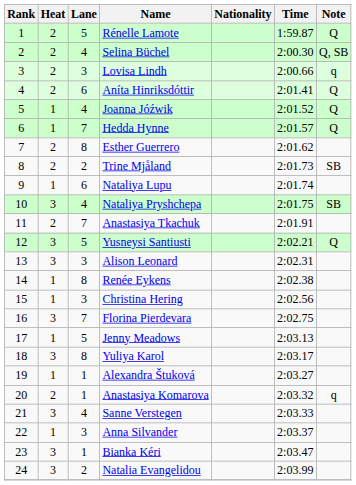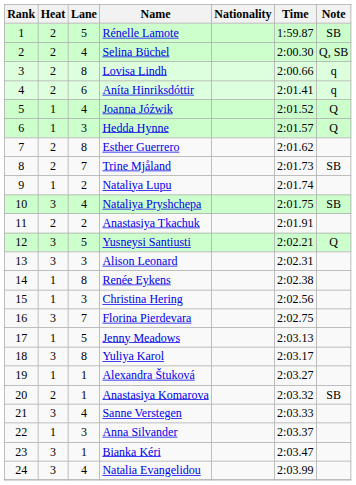Rénelle Lamote | Note: Q -> SB
Lovisa Lindh | Lane: 3 -> 8
Aníta Hinriksdóttir | Note: Q -> q
Hedda Hynne | Lane: 7 -> 3
Trine Mjåland | Lane: 2 -> 7
Nataliya Lupu | Lane: 6 -> 2
Anastasiya Tkachuk | Lane: 7 -> 2
Anastasiya Komarova | Note: q -> SB
Natalia Evangelidou | Lane: 2 -> 4
